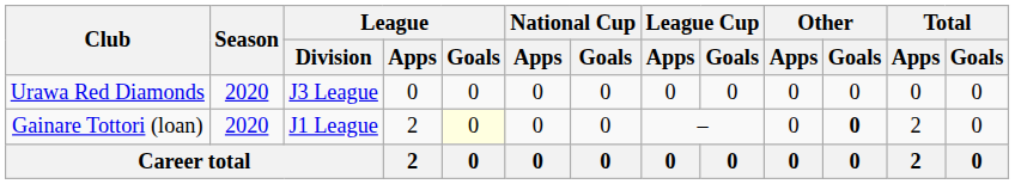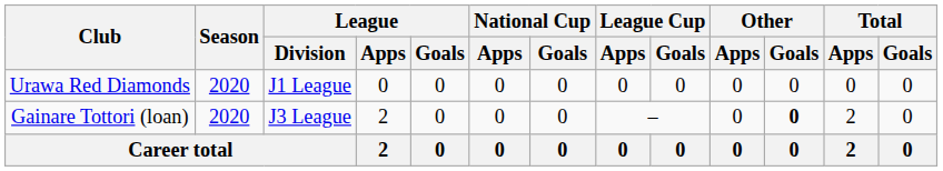Urawa Red Diamonds | League / Division: J3 League -> J1 League
Gainare Tottori (loan) | League / Division: J1 League -> J3 League
Gainare Tottori (loan) | League / Goals: lightyellow background -> no background
